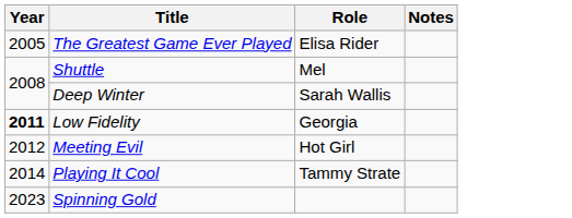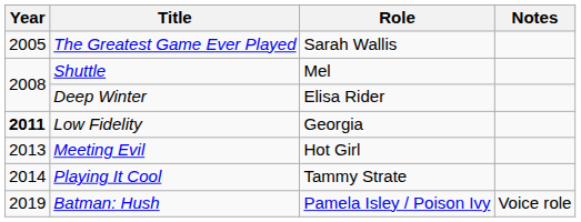The Greatest Game Ever Played | Role: Elisa Rider -> Sarah Wallis
Deep Winter | Role: Sarah Wallis -> Elisa Rider
Meeting Evil | Year: 2012 -> 2013
+ row: 2019 | Batman: Hush | Pamela Isley / Poison Ivy | Voice role
- row: 2023 | Spinning Gold
